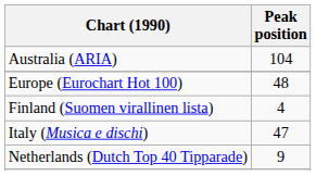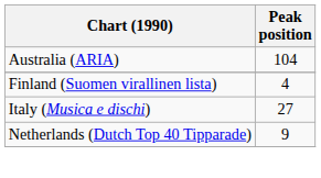- row: Europe (Eurochart Hot 100) | 48
Italy (Musica e dischi) | Peak position: 47 -> 27
